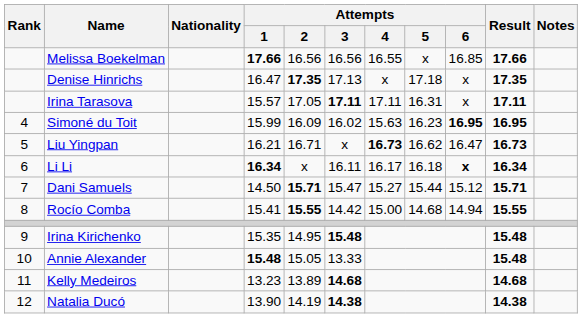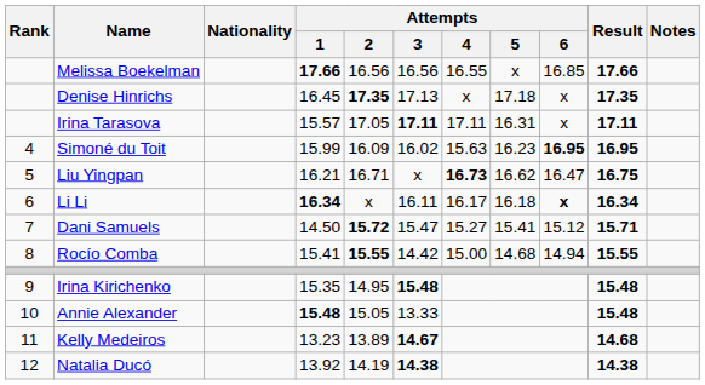Denise Hinrichs | Attempts / 1: 16.47 -> 16.45
Liu Yingpan | Result: 16.73 -> 16.75
Dani Samuels | Attempts / 2: 15.71 -> 15.72
Dani Samuels | Attempts / 5: 15.44 -> 15.41
Kelly Medeiros | Attempts / 3: 14.68 -> 14.67
Natalia Ducó | Attempts / 1: 13.90 -> 13.92
